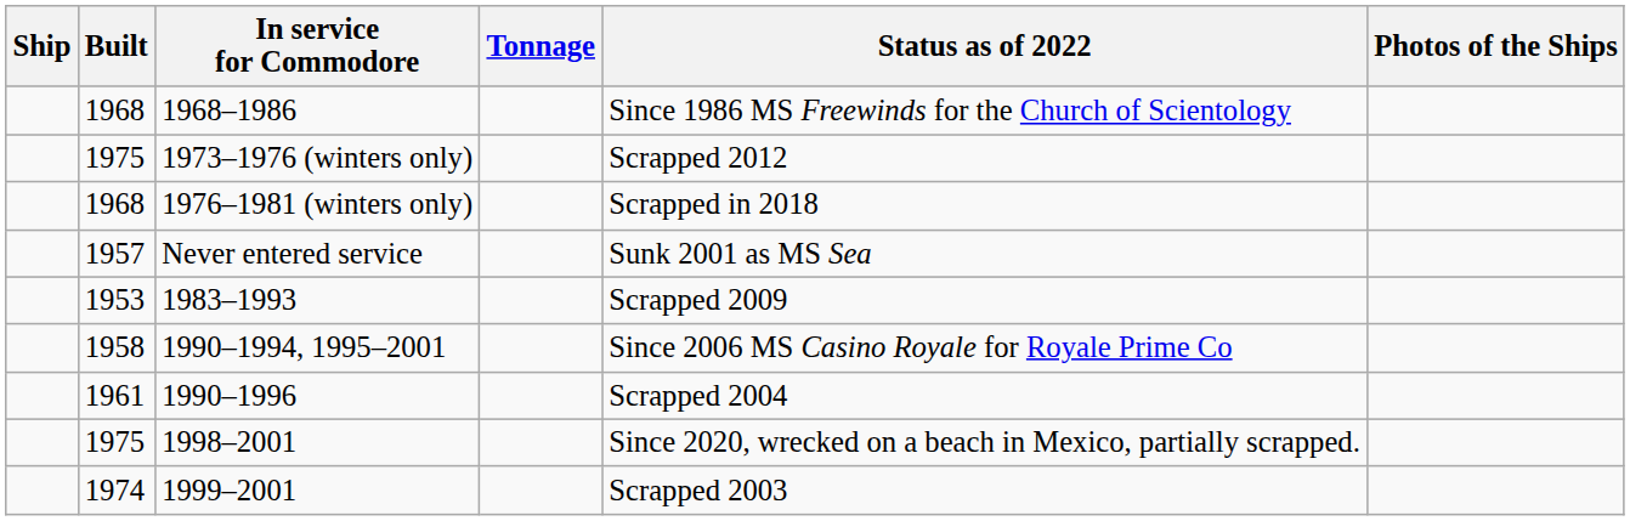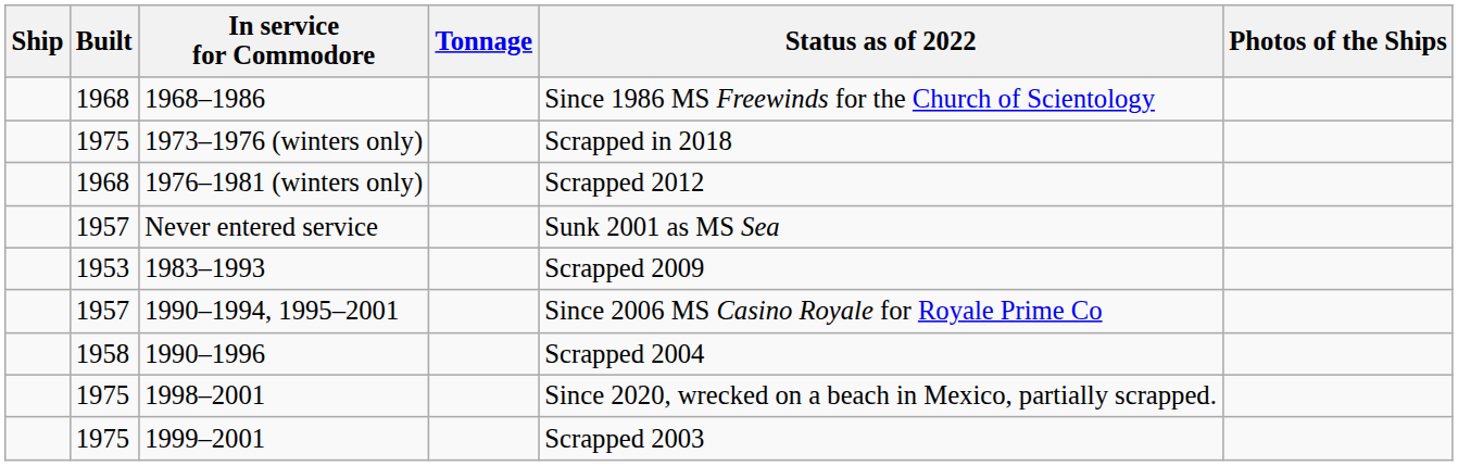1973–1976 (winters only) | Status as of 2022: Scrapped 2012 -> Scrapped in 2018
1976–1981 (winters only) | Status as of 2022: Scrapped in 2018 -> Scrapped 2012
1990–1994, 1995–2001 | Built: 1958 -> 1957
1990–1996 | Built: 1961 -> 1958
1999–2001 | Built: 1974 -> 1975
